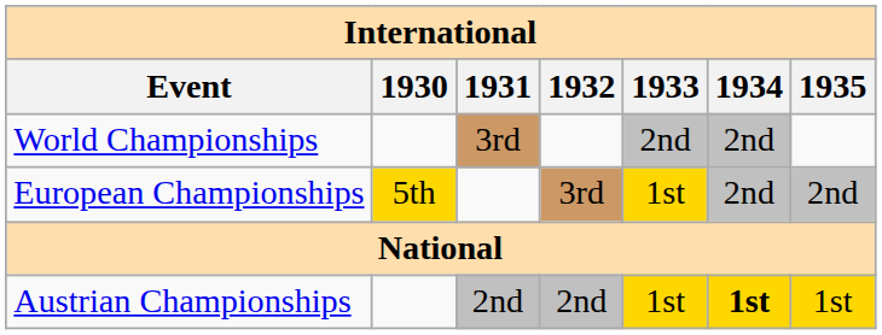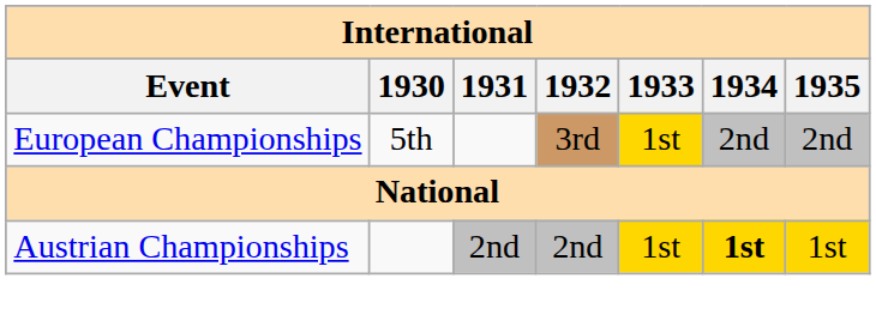- row: World Championships | 3rd | 2nd | 2nd
European Championships | 1930: gold background -> no background
